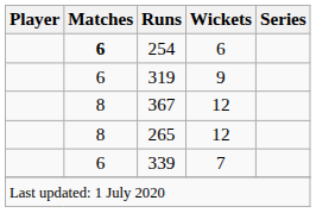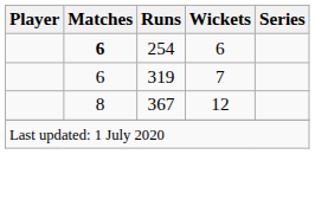319 | Wickets: 9 -> 7
- row: 8 | 265 | 12
- row: 6 | 339 | 7
